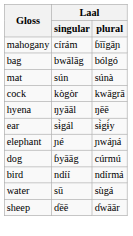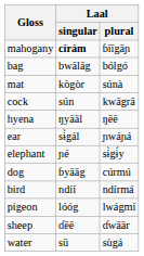mahogany | Laal / singular: normal -> bold
mat | Laal / singular: sún -> kògòr
cock | Laal / singular: kògòr -> sún
ear | Laal / plural: sɨ̀gɨ́y -> ɲwáɲá
elephant | Laal / plural: ɲwáɲá -> sɨ̀gɨ́y
+ row: pigeon | lóóg | lwágmí
rows swapped: water <-> sheep
